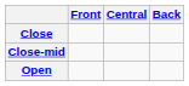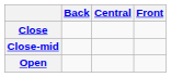columns swapped: Front <-> Back
